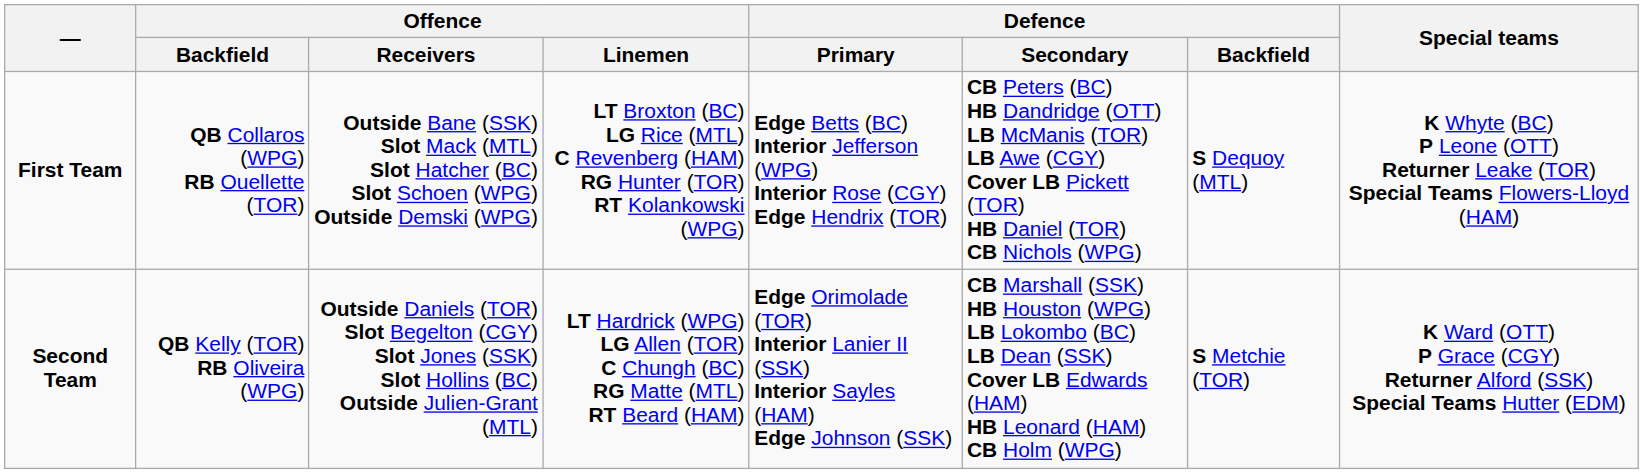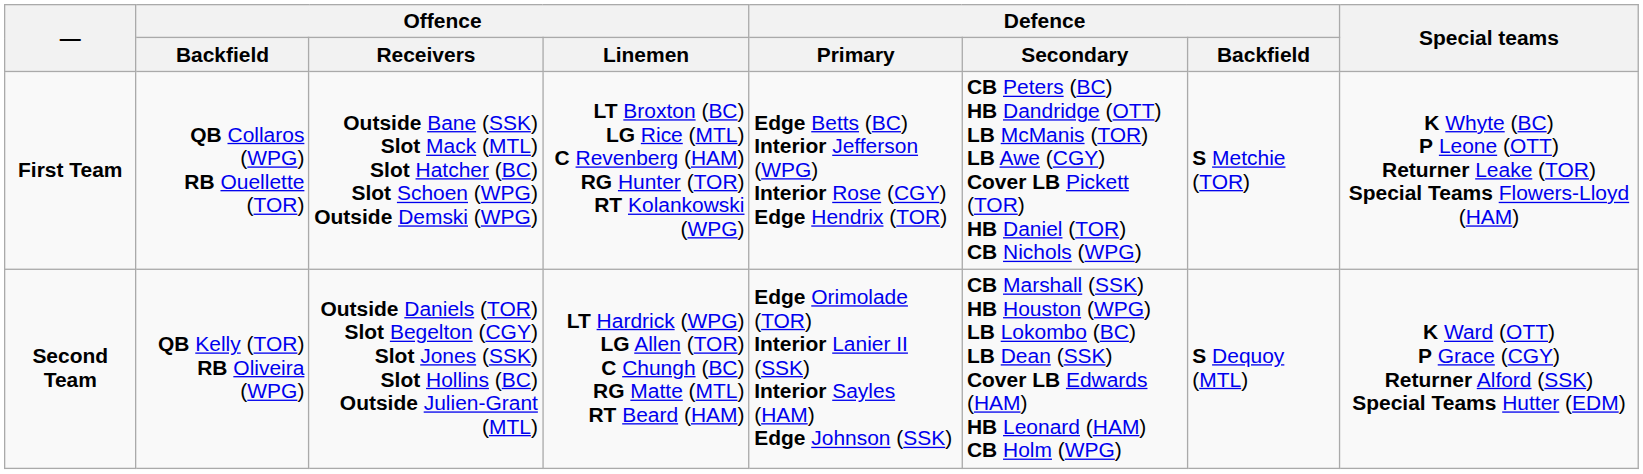First Team | Defence / Backfield: S Dequoy (MTL) -> S Metchie (TOR)
Second Team | Defence / Backfield: S Metchie (TOR) -> S Dequoy (MTL)
